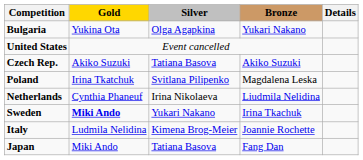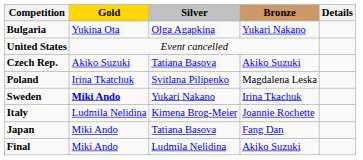- row: Netherlands | Cynthia Phaneuf | Irina Nikolaeva | Liudmila Nelidina
+ row: Final | Miki Ando | Ludmila Nelidina | Akiko Suzuki
